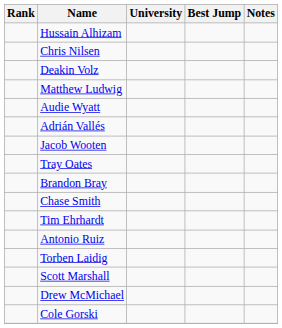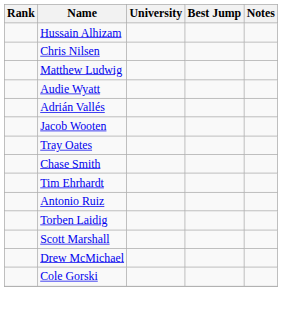- row: Deakin Volz
- row: Brandon Bray
